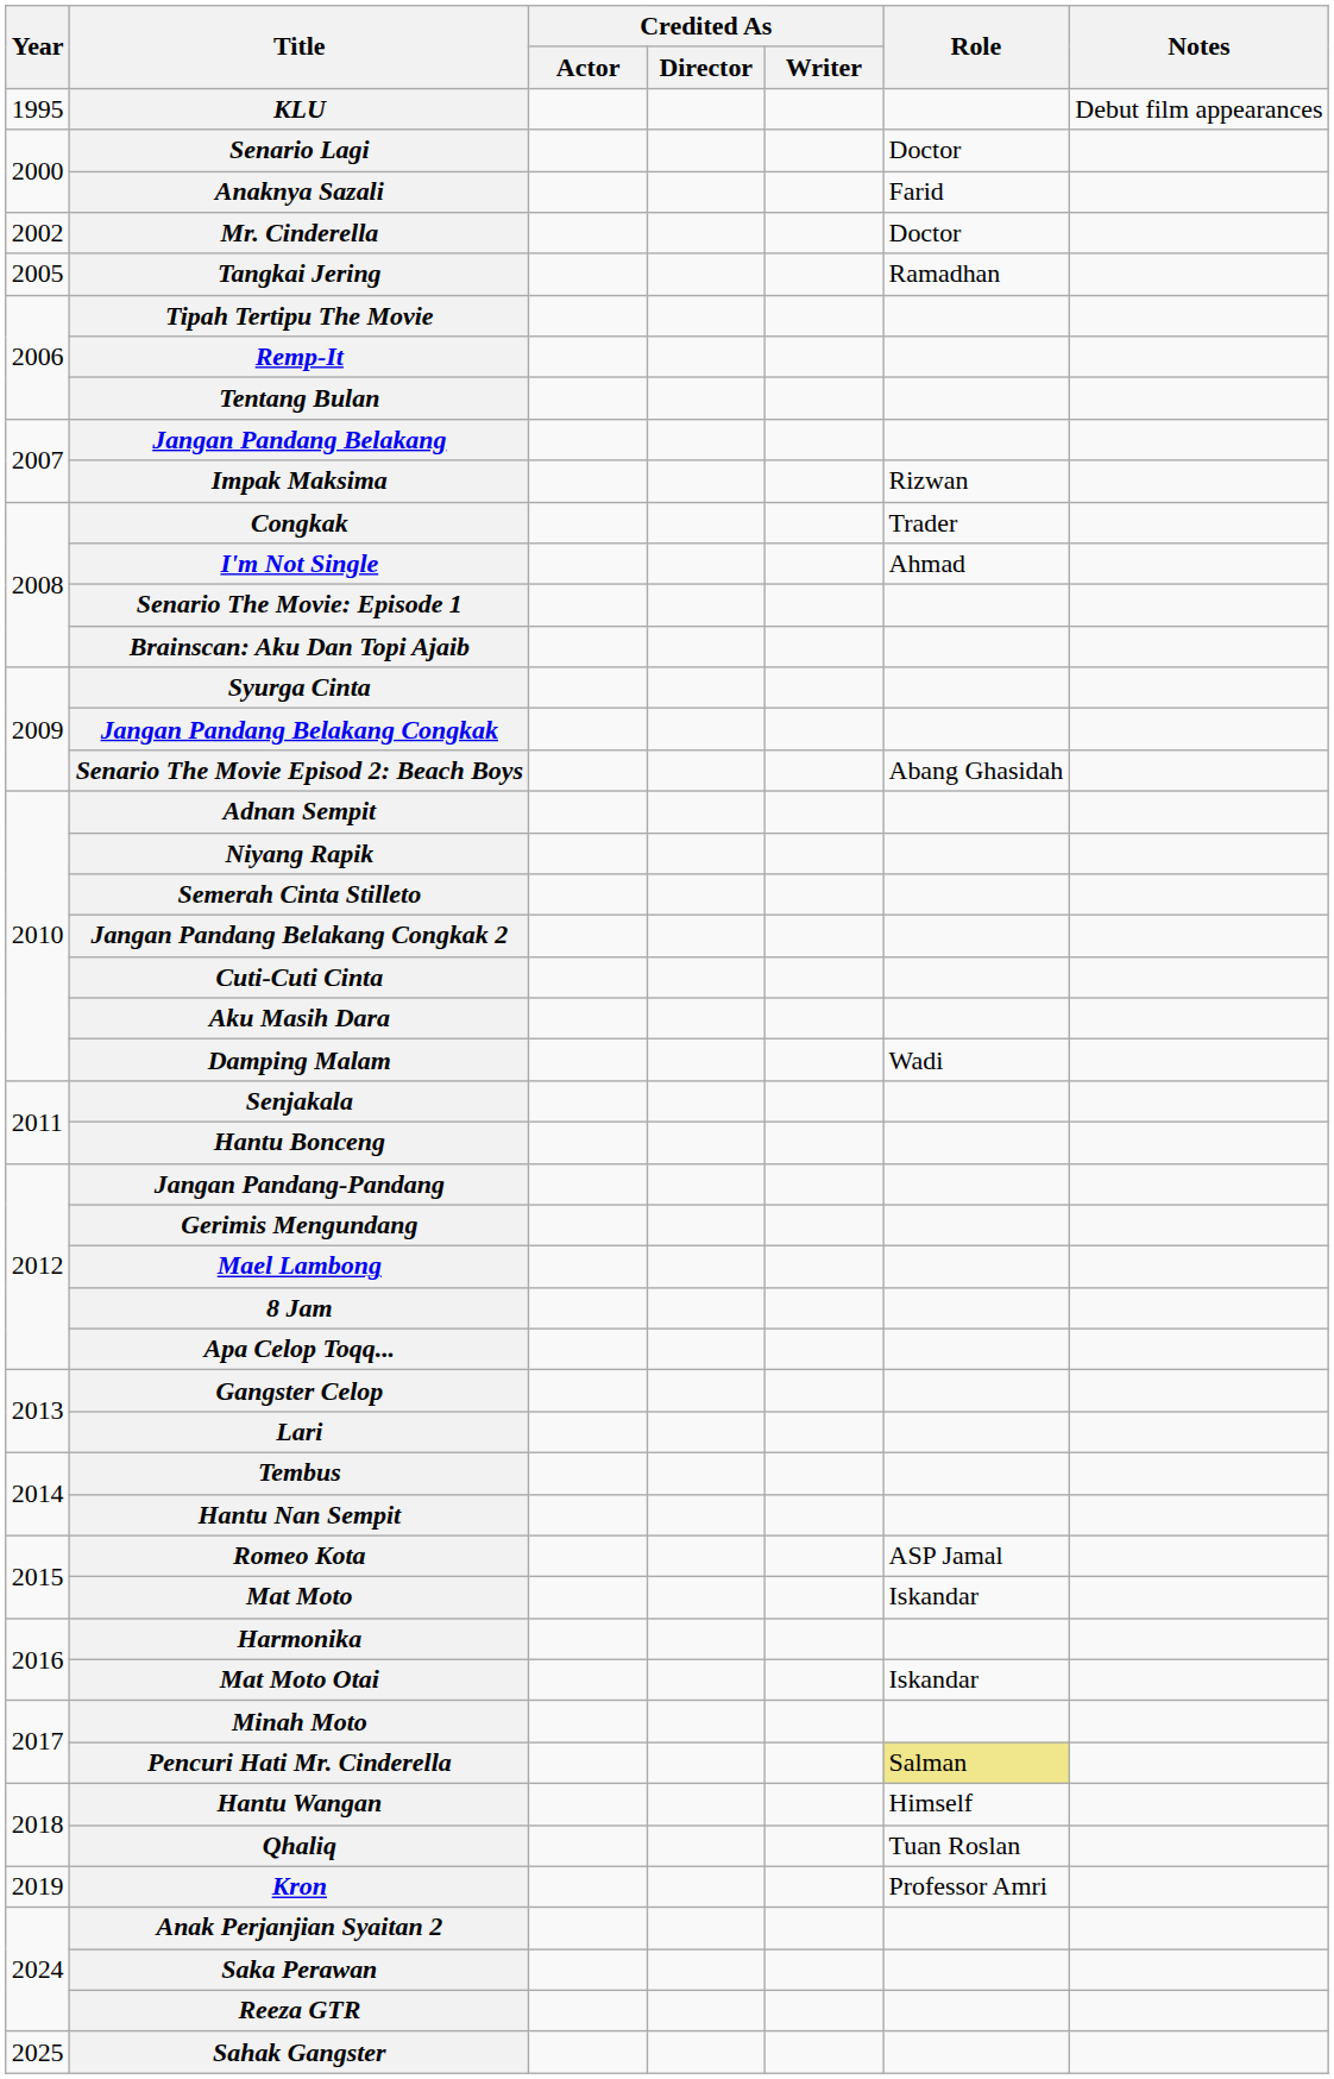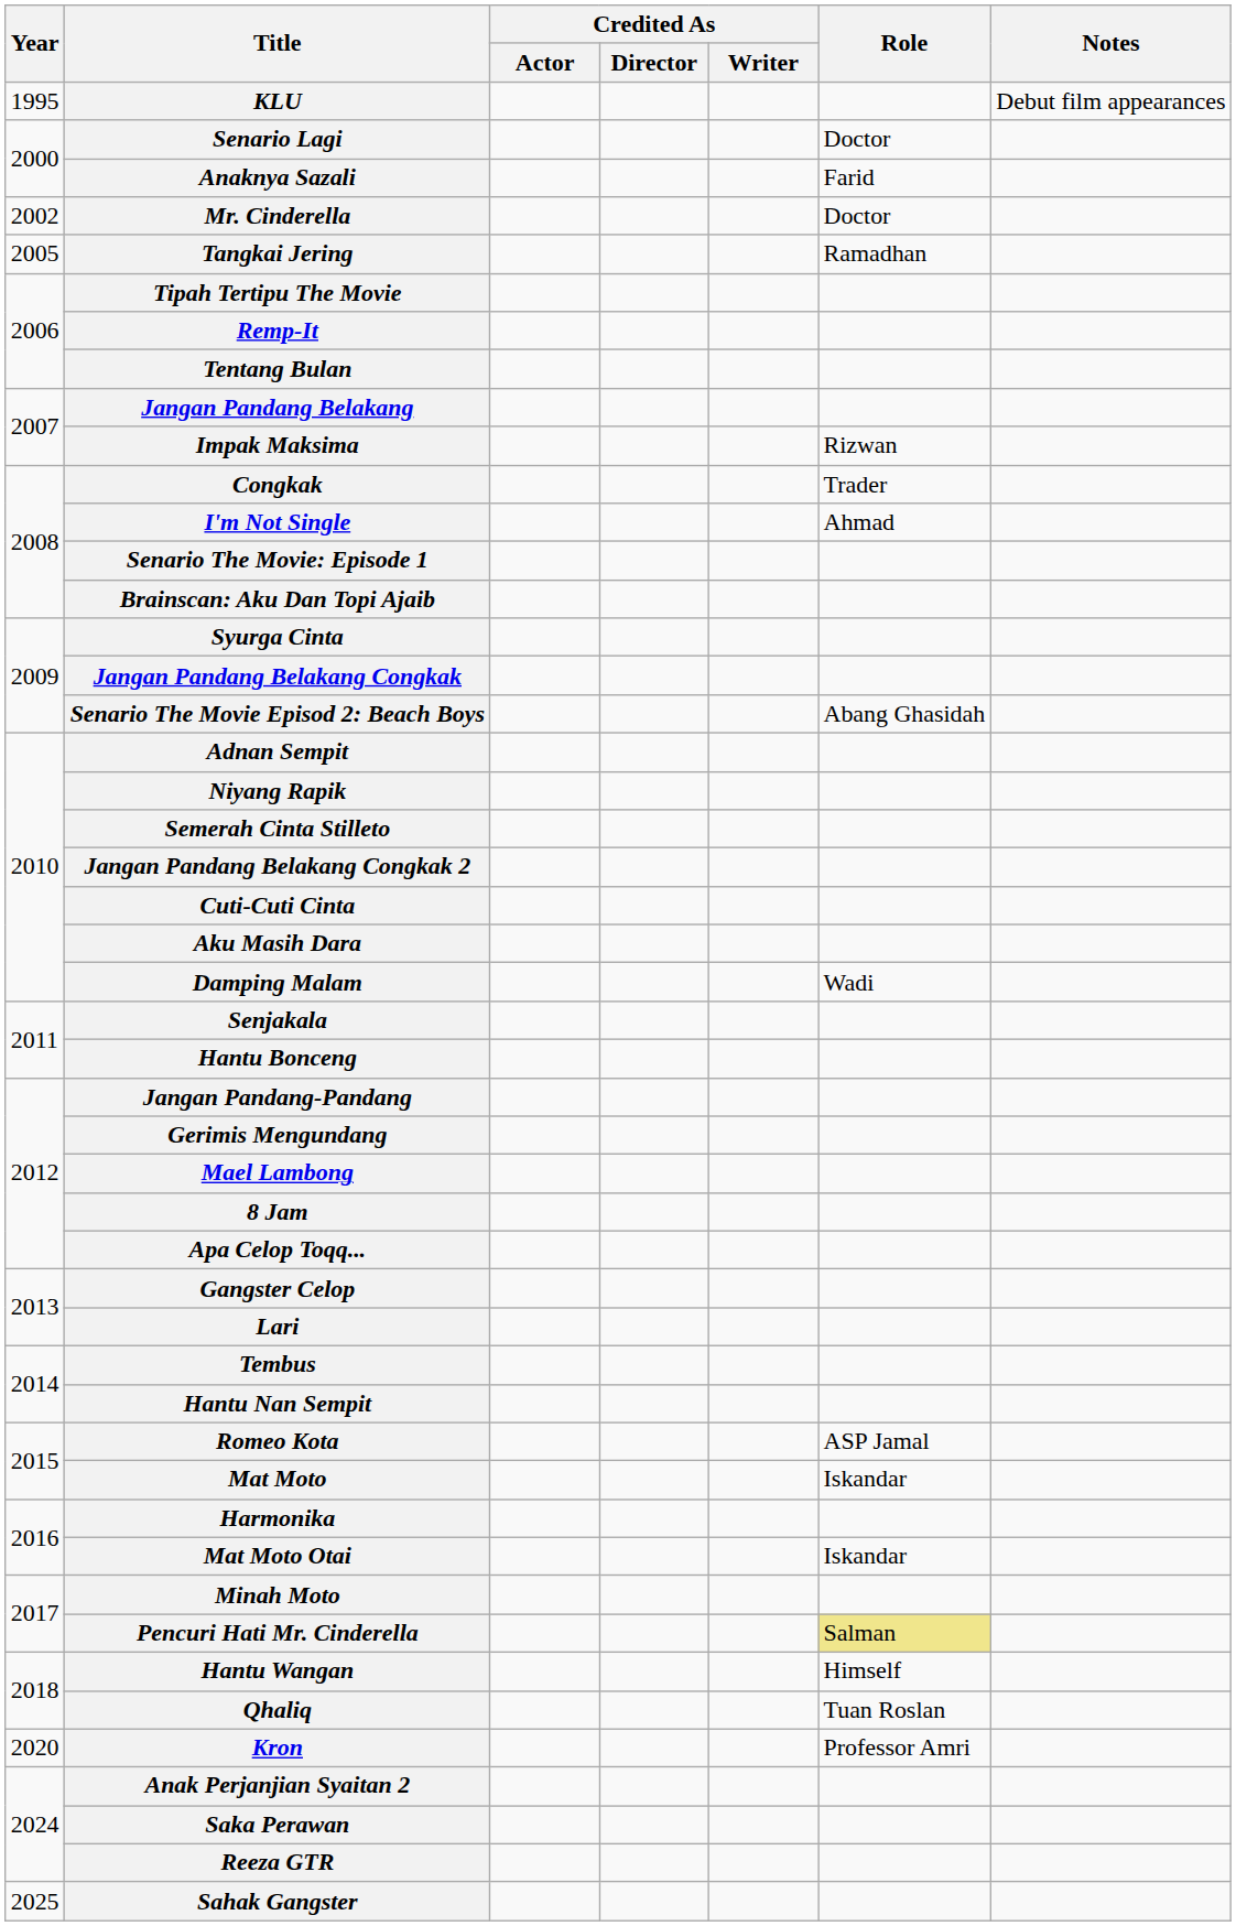Kron | Year: 2019 -> 2020
